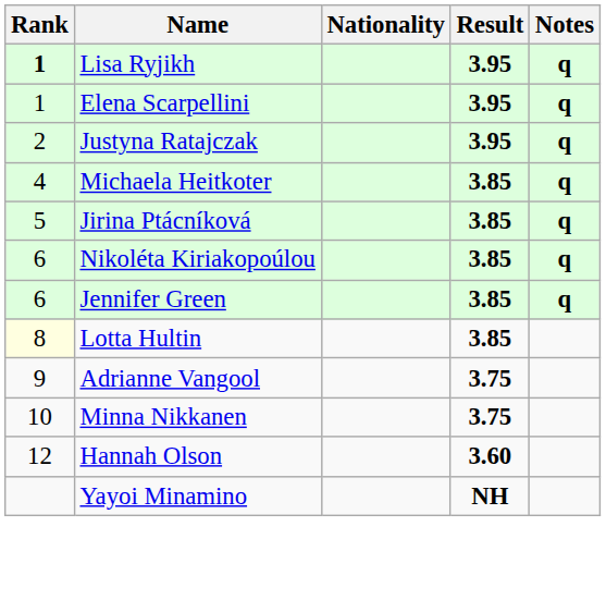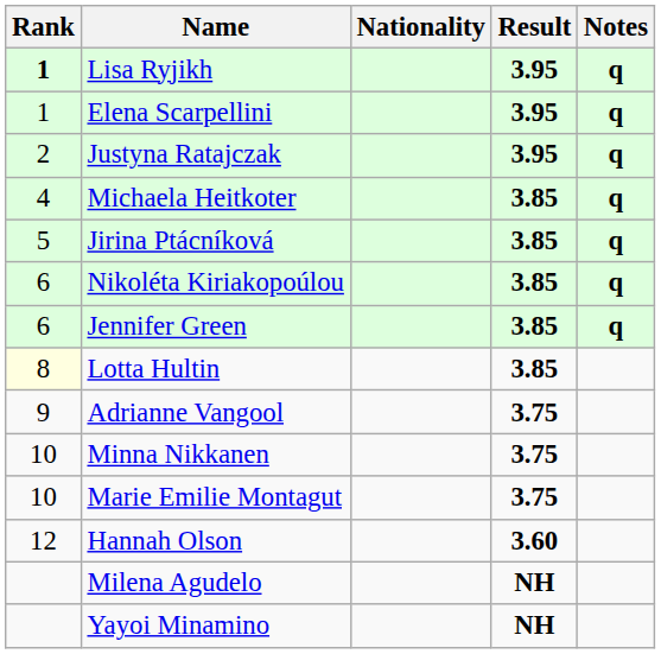+ row: 10 | Marie Emilie Montagut | 3.75
+ row: Milena Agudelo | NH
